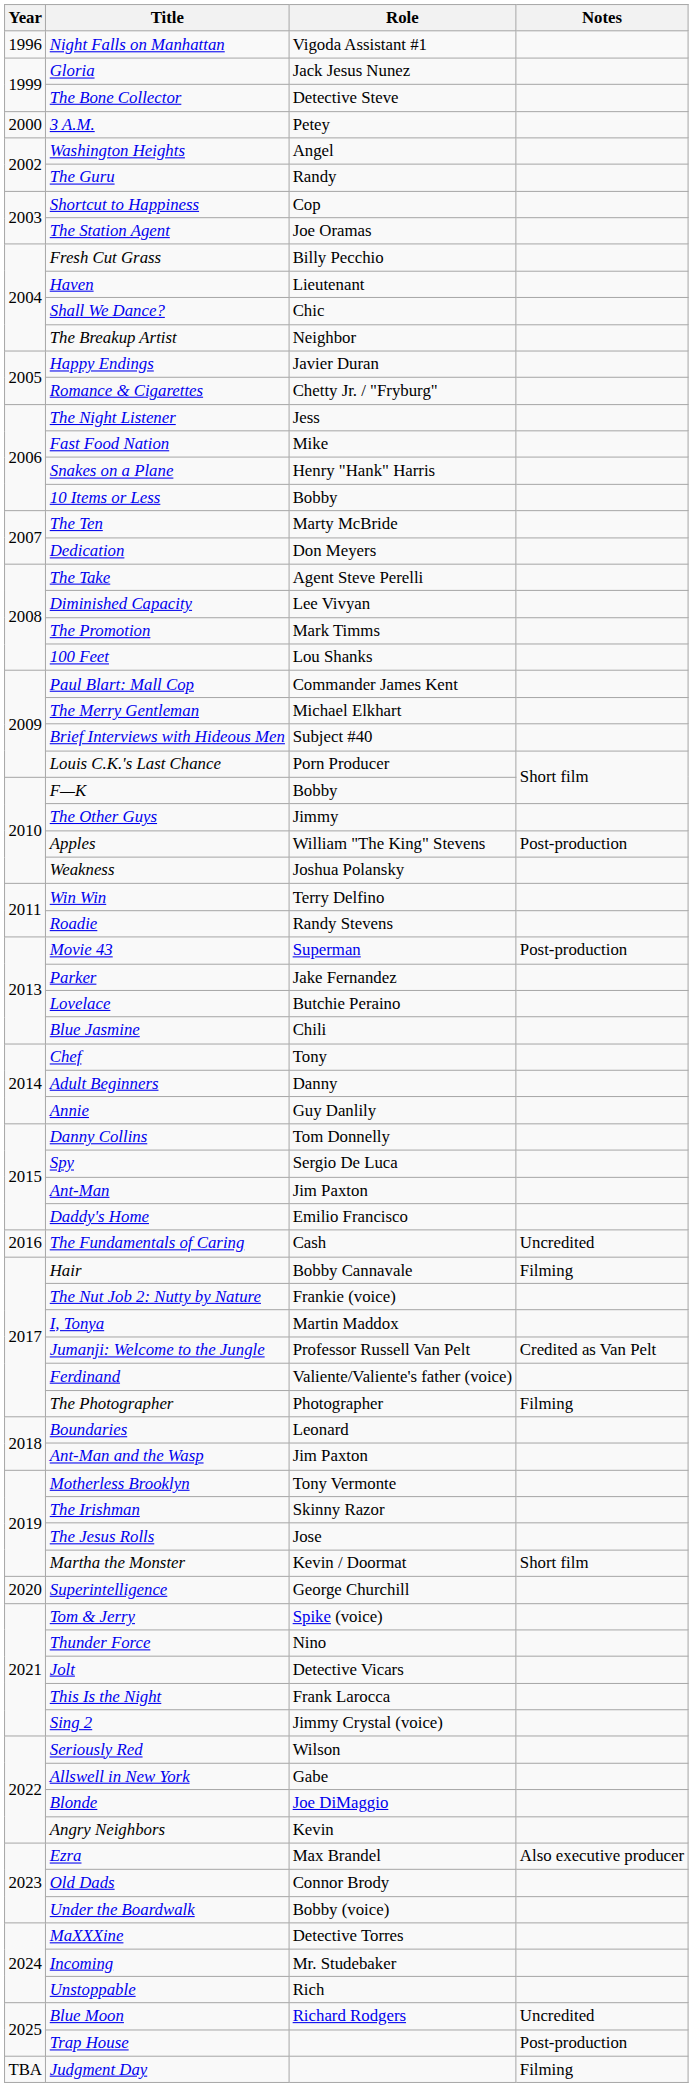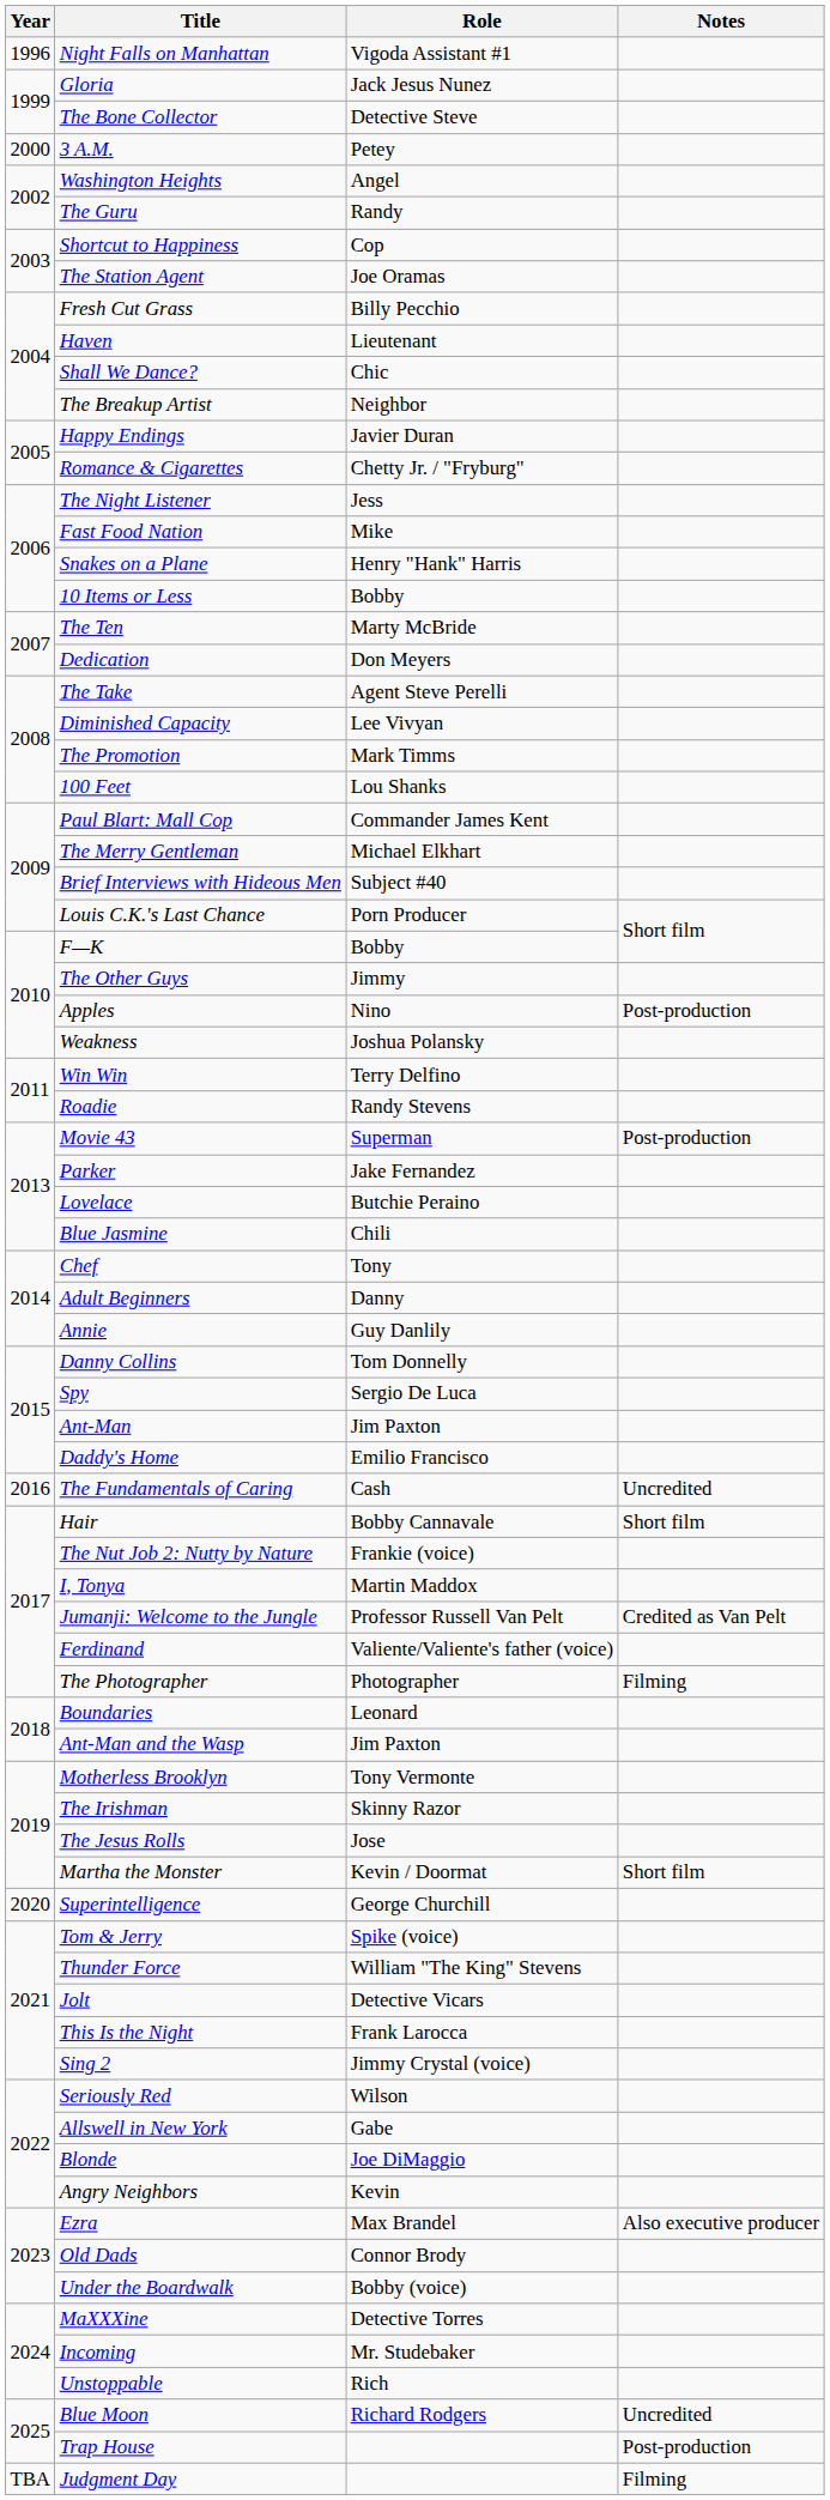Apples | Role: William "The King" Stevens -> Nino
Hair | Notes: Filming -> Short film
Thunder Force | Role: Nino -> William "The King" Stevens
